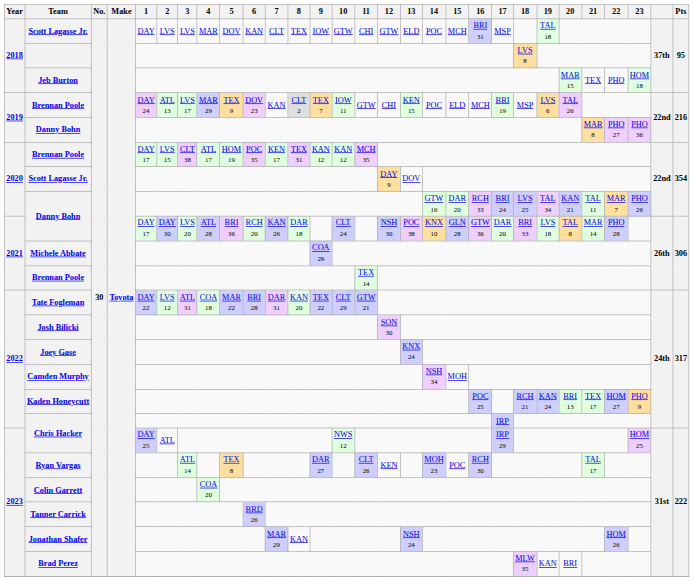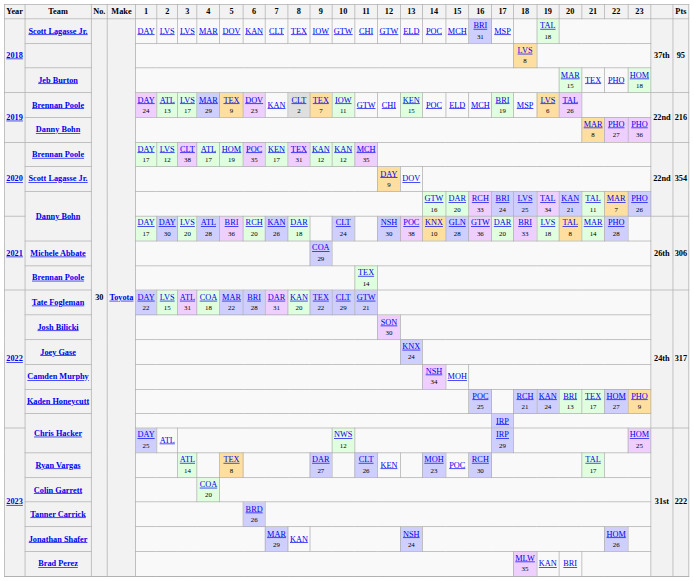2020 / Brennan Poole | 2: LVS 15 -> LVS 12
Tate Fogleman | 2: LVS 12 -> LVS 15
